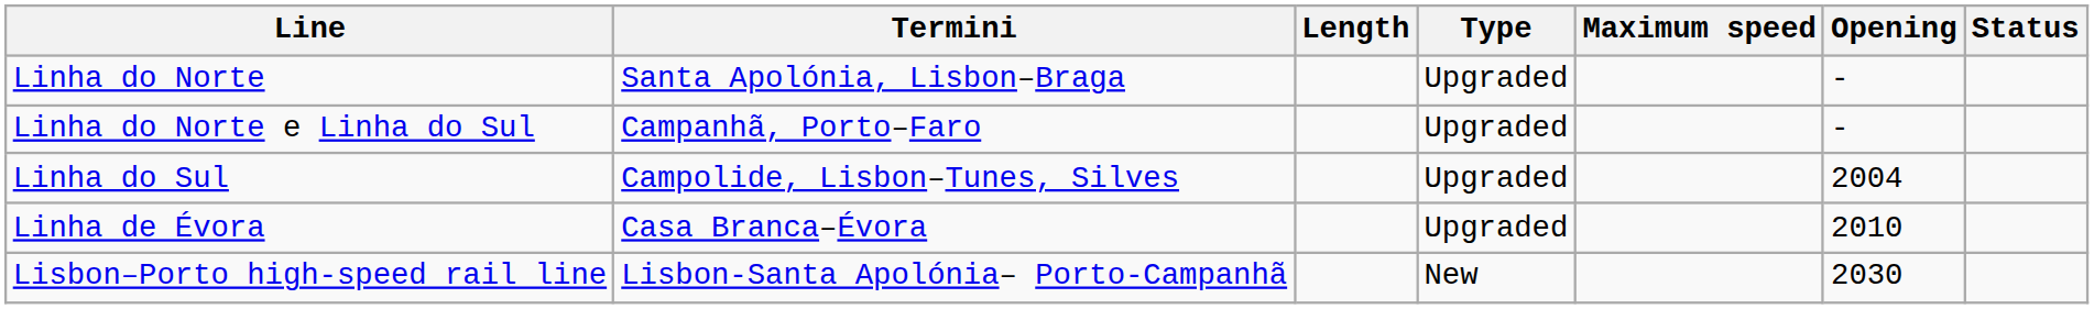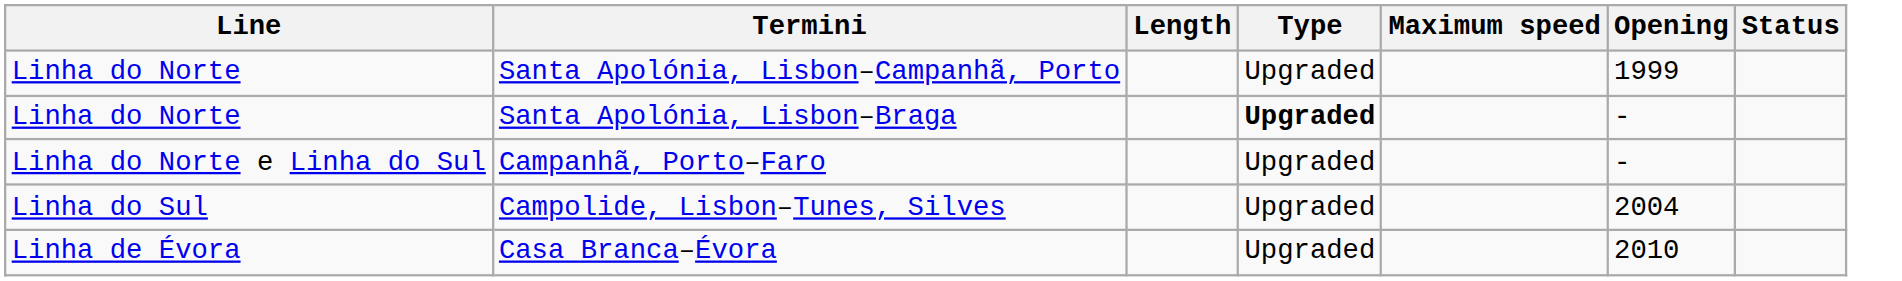+ row: Linha do Norte | Santa Apolónia, Lisbon–Campanhã, Porto | Upgraded | 1999
Santa Apolónia, Lisbon–Braga | Type: normal -> bold
- row: Lisbon–Porto high-speed rail line | Lisbon-Santa Apolónia– Porto-Campanhã | New | 2030
